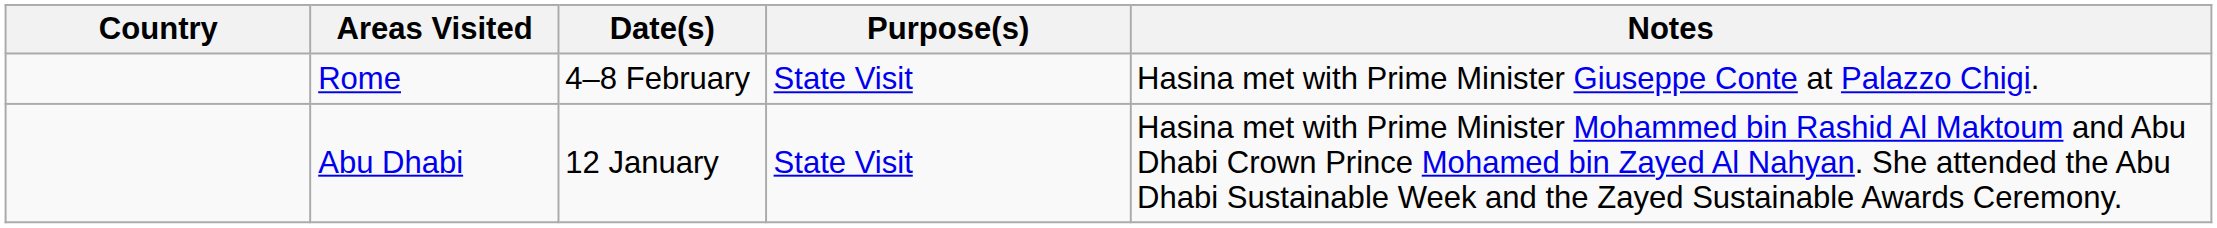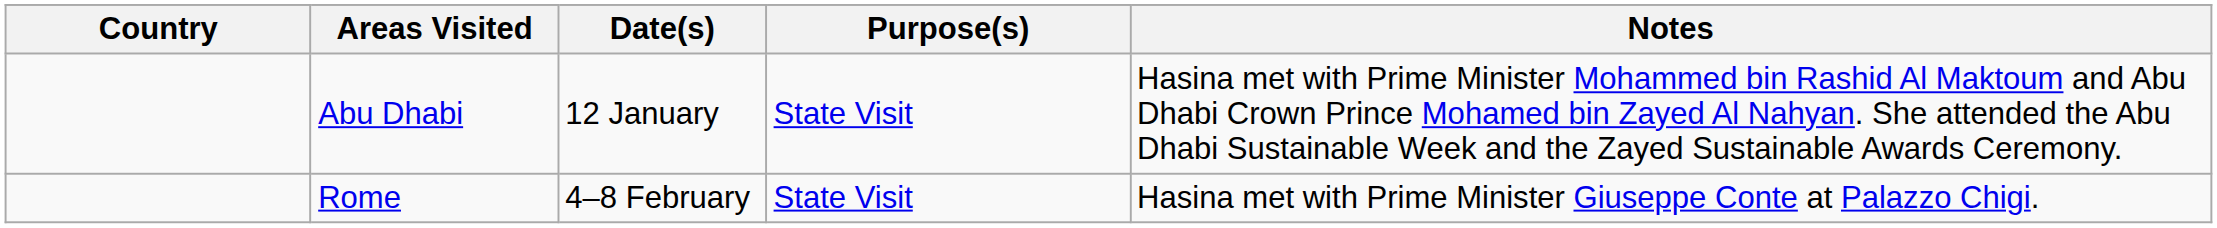rows swapped: Abu Dhabi <-> Rome
